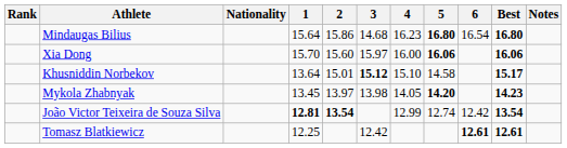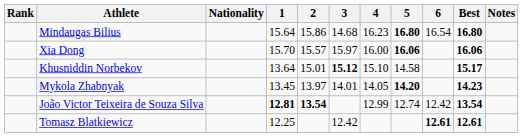Xia Dong | 2: 15.60 -> 15.57
Mykola Zhabnyak | 3: 13.98 -> 14.01
